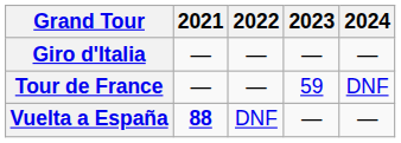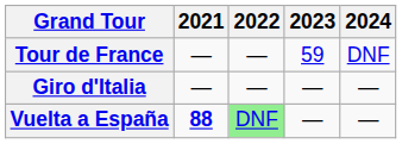rows swapped: Giro d'Italia <-> Tour de France
Vuelta a España | 2022: no background -> lightgreen background
